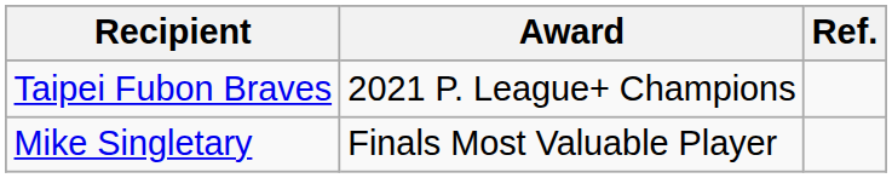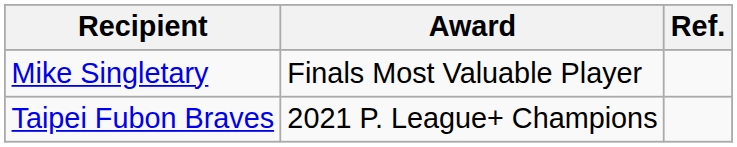rows swapped: Taipei Fubon Braves <-> Mike Singletary
